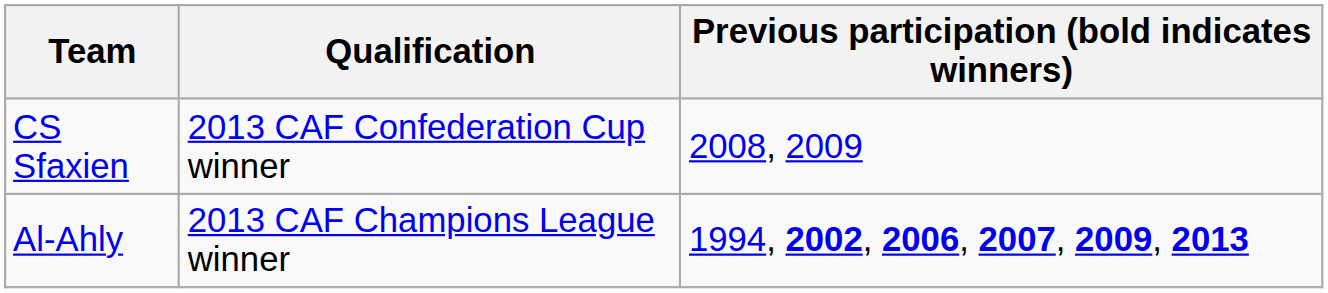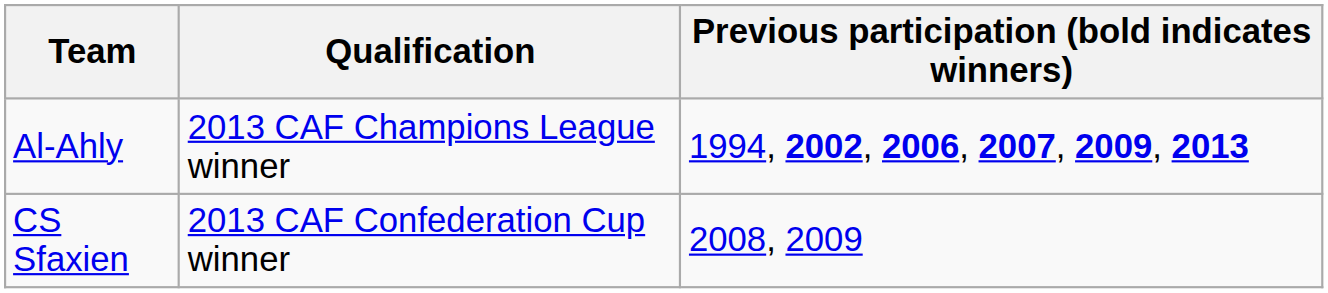rows swapped: Al-Ahly <-> CS Sfaxien
